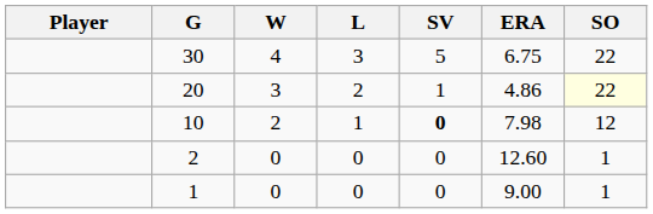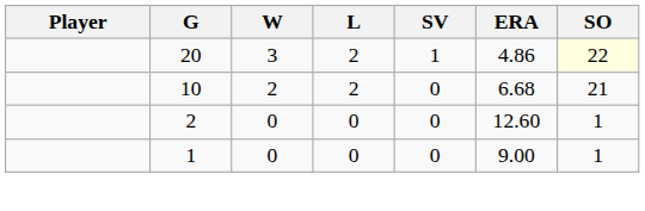- row: 30 | 4 | 3 | 5 | 6.75 | 22
10 | L: 1 -> 2
10 | SV: bold -> normal
10 | ERA: 7.98 -> 6.68
10 | SO: 12 -> 21
